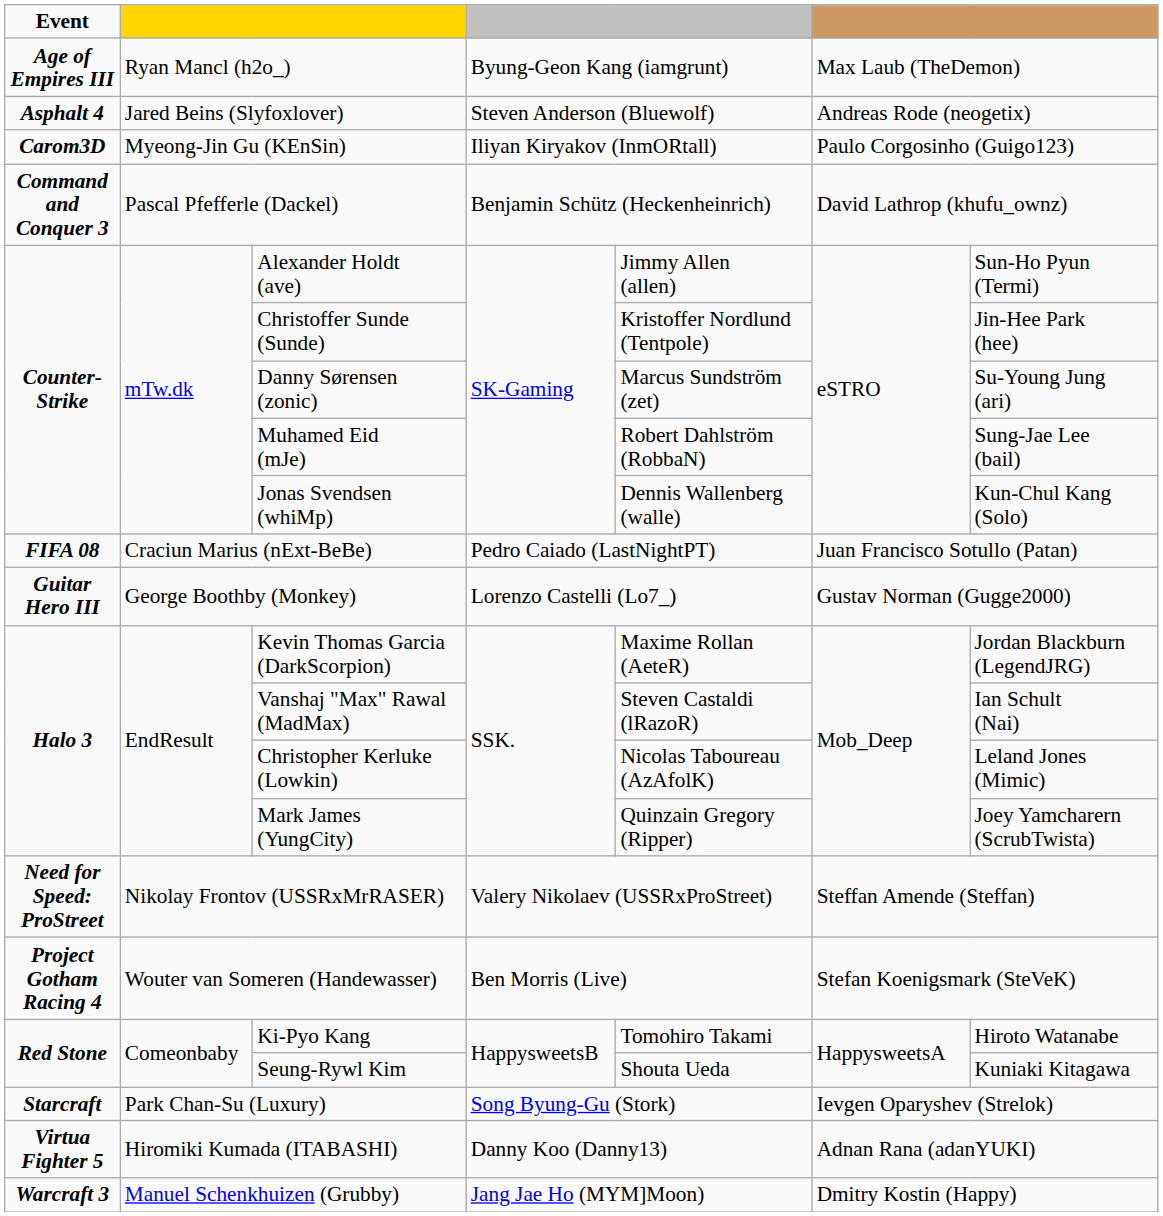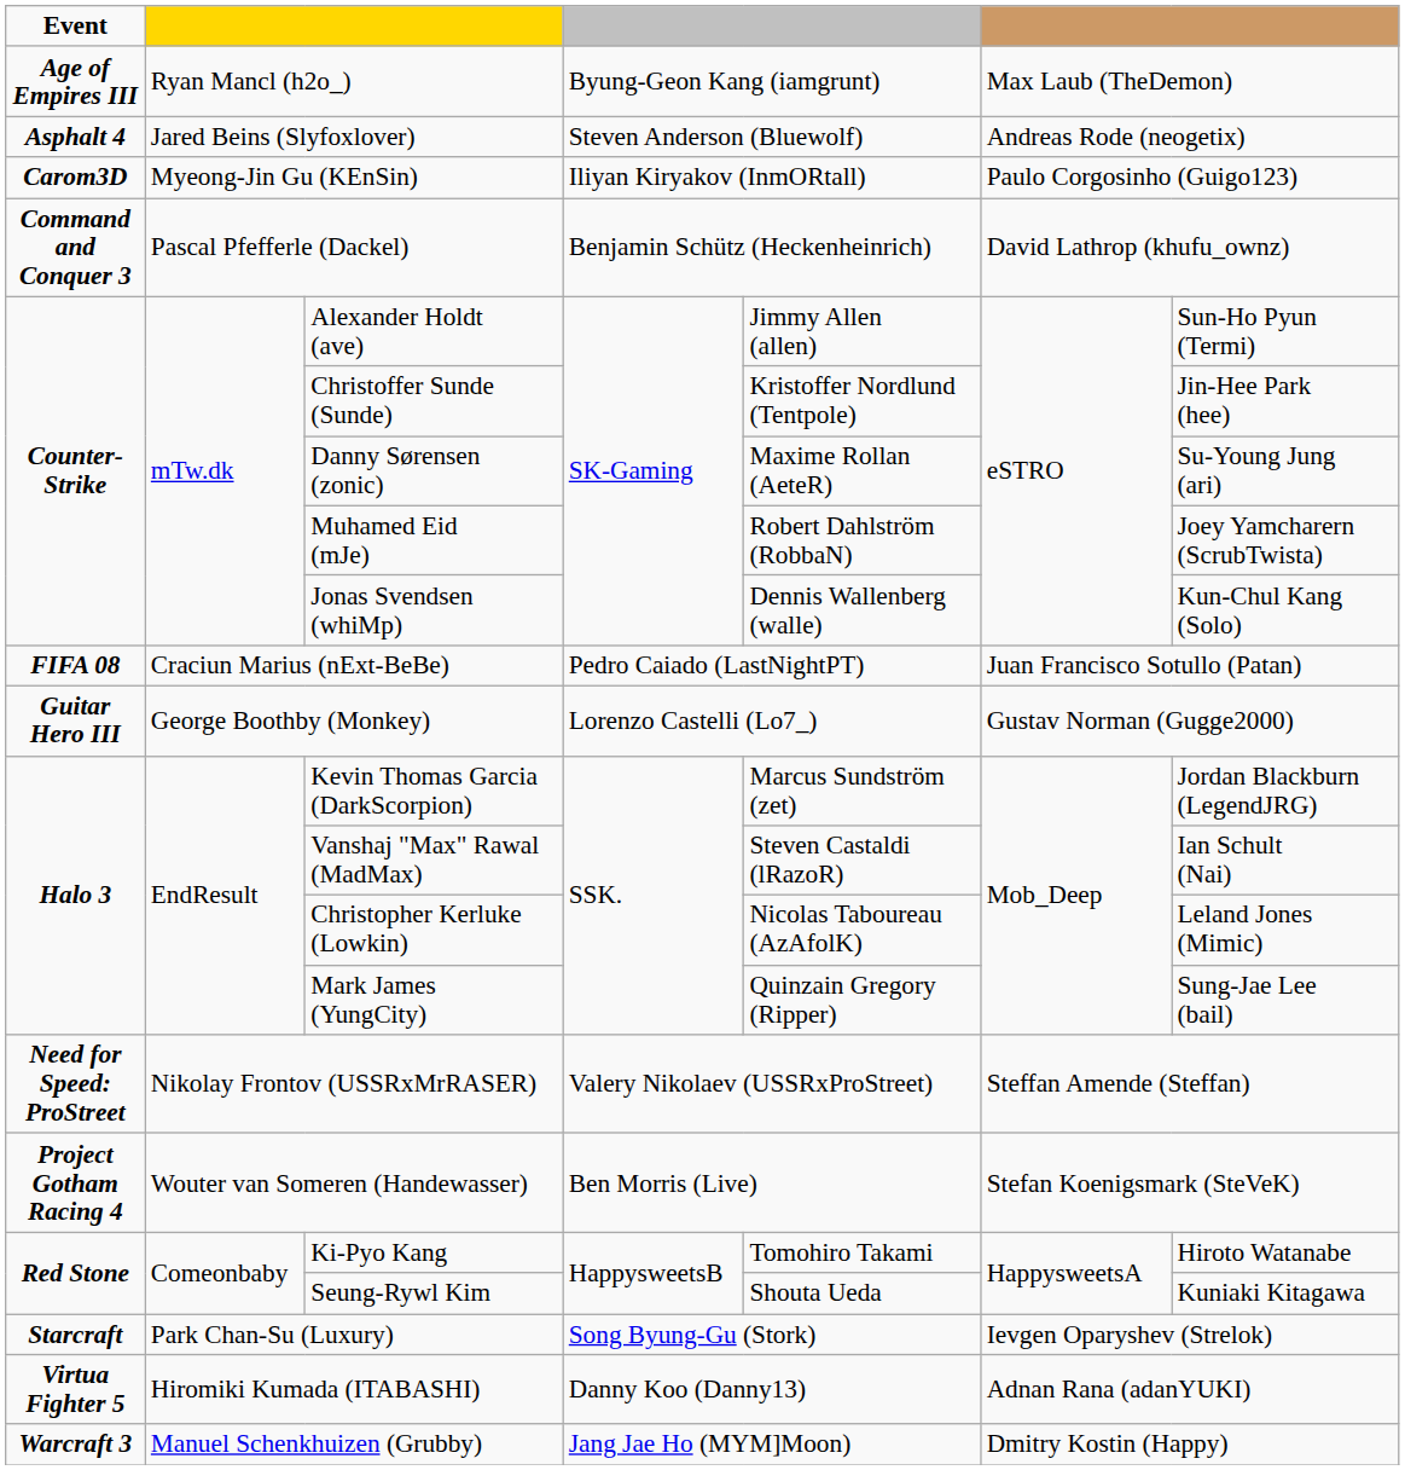Danny Sørensen (zonic) | column 5: Marcus Sundström (zet) -> Maxime Rollan (AeteR)
Muhamed Eid (mJe) | column 7: Sung-Jae Lee (bail) -> Joey Yamcharern (ScrubTwista)
Kevin Thomas Garcia (DarkScorpion) | column 5: Maxime Rollan (AeteR) -> Marcus Sundström (zet)
Mark James (YungCity) | column 7: Joey Yamcharern (ScrubTwista) -> Sung-Jae Lee (bail)
